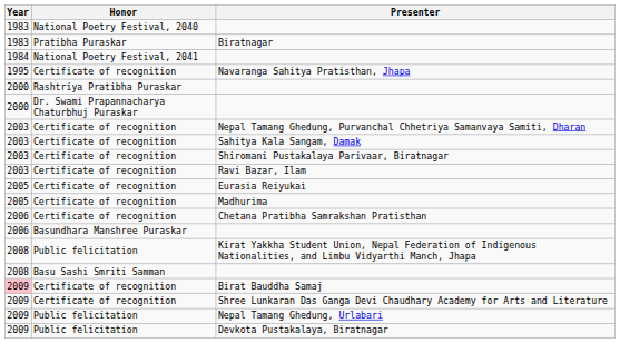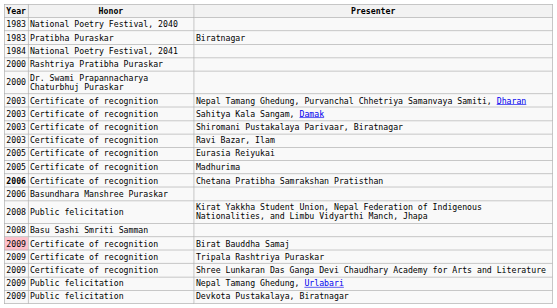- row: 1995 | Certificate of recognition | Navaranga Sahitya Pratisthan, Jhapa
Chetana Pratibha Samrakshan Pratisthan | Year: normal -> bold
+ row: 2009 | Certificate of recognition | Tripala Rashtriya Puraskar
